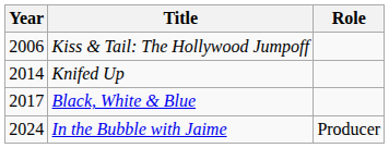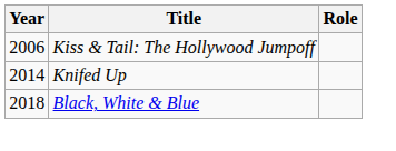Black, White & Blue | Year: 2017 -> 2018
- row: 2024 | In the Bubble with Jaime | Producer
